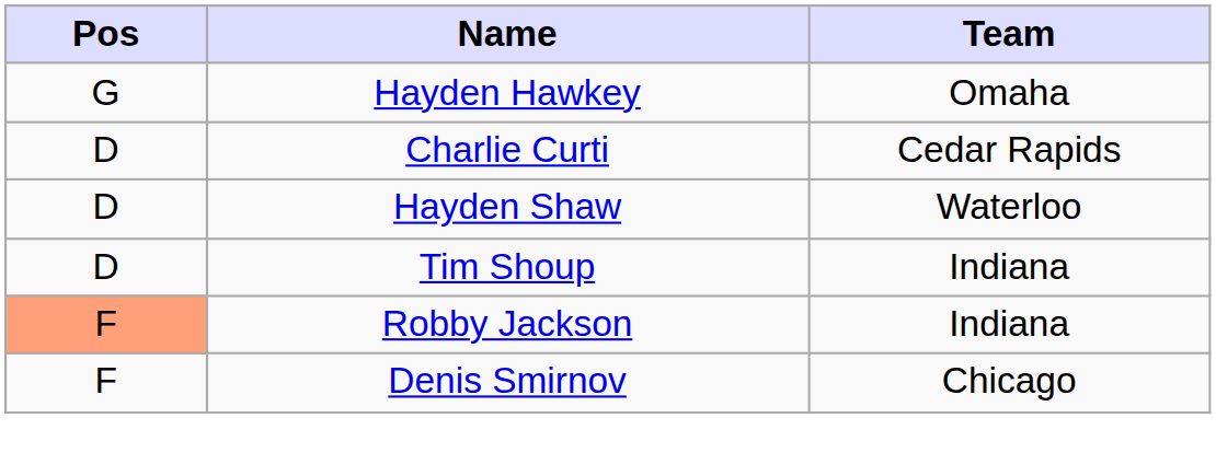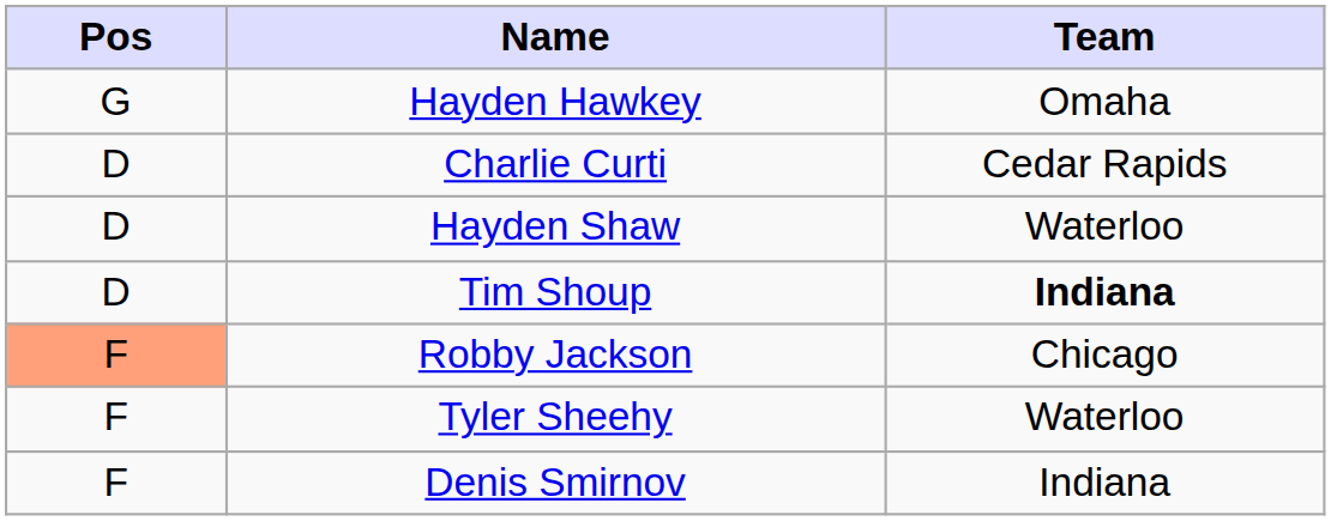Tim Shoup | Team: normal -> bold
Robby Jackson | Team: Indiana -> Chicago
+ row: F | Tyler Sheehy | Waterloo
Denis Smirnov | Team: Chicago -> Indiana
